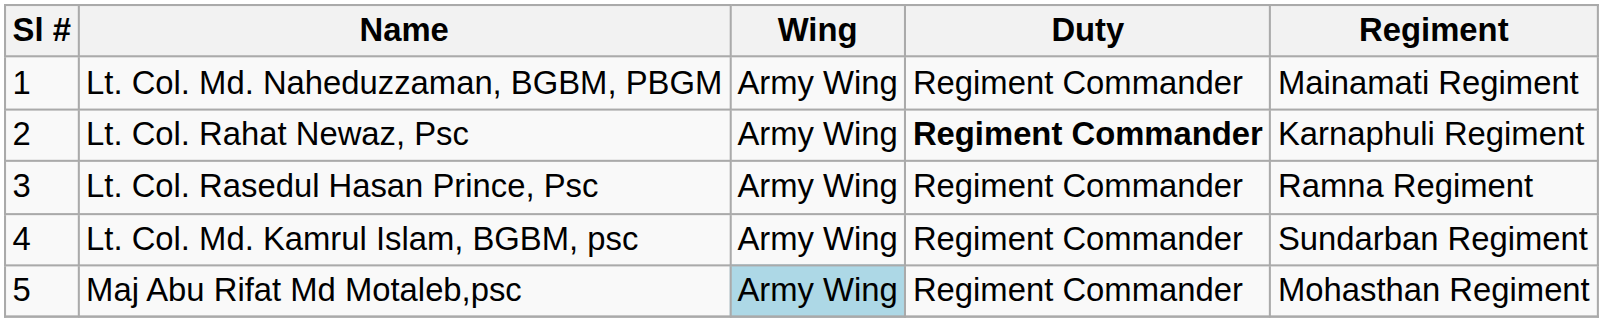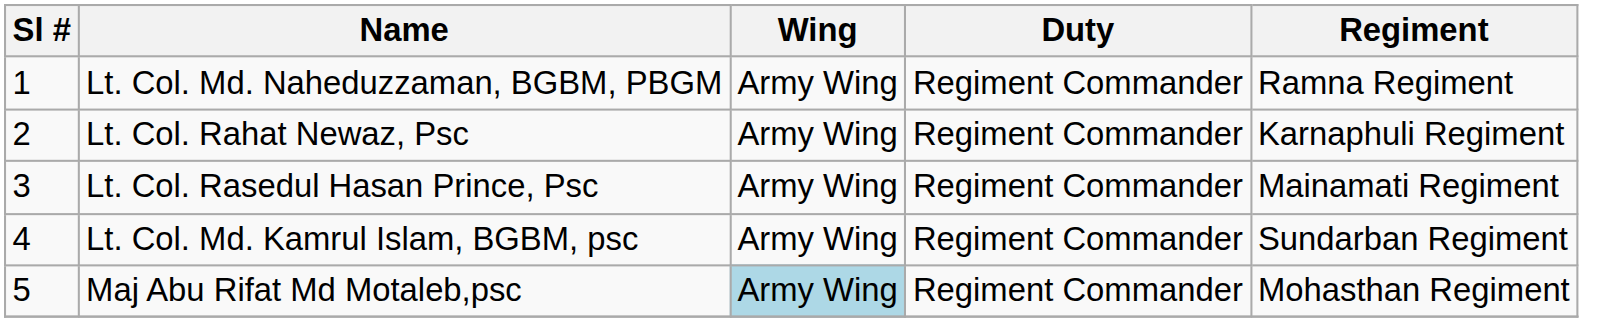Lt. Col. Md. Naheduzzaman, BGBM, PBGM | Regiment: Mainamati Regiment -> Ramna Regiment
Lt. Col. Rahat Newaz, Psc | Duty: bold -> normal
Lt. Col. Rasedul Hasan Prince, Psc | Regiment: Ramna Regiment -> Mainamati Regiment
